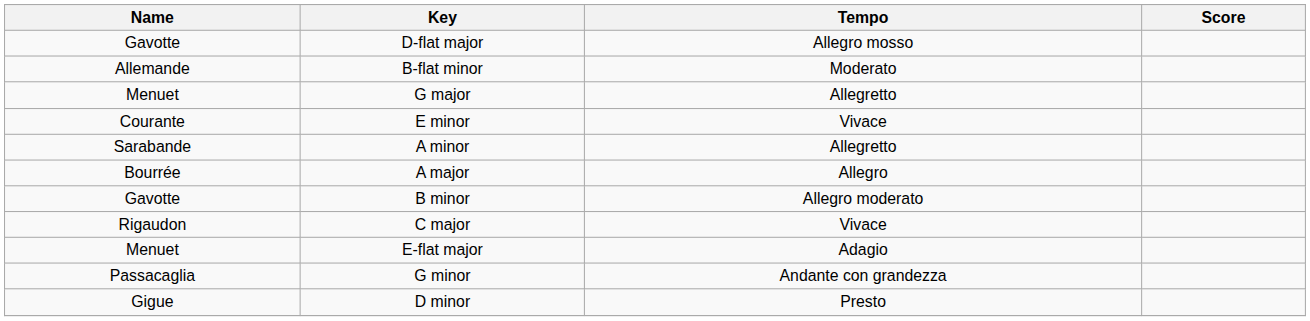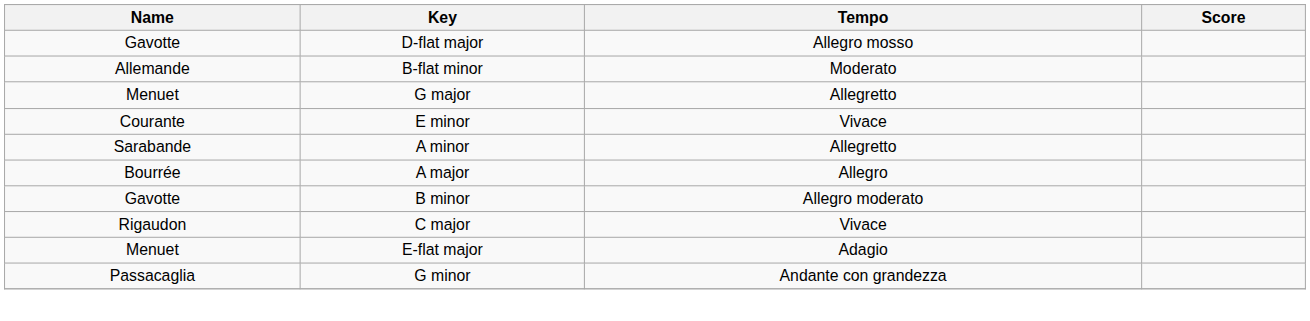- row: Gigue | D minor | Presto
